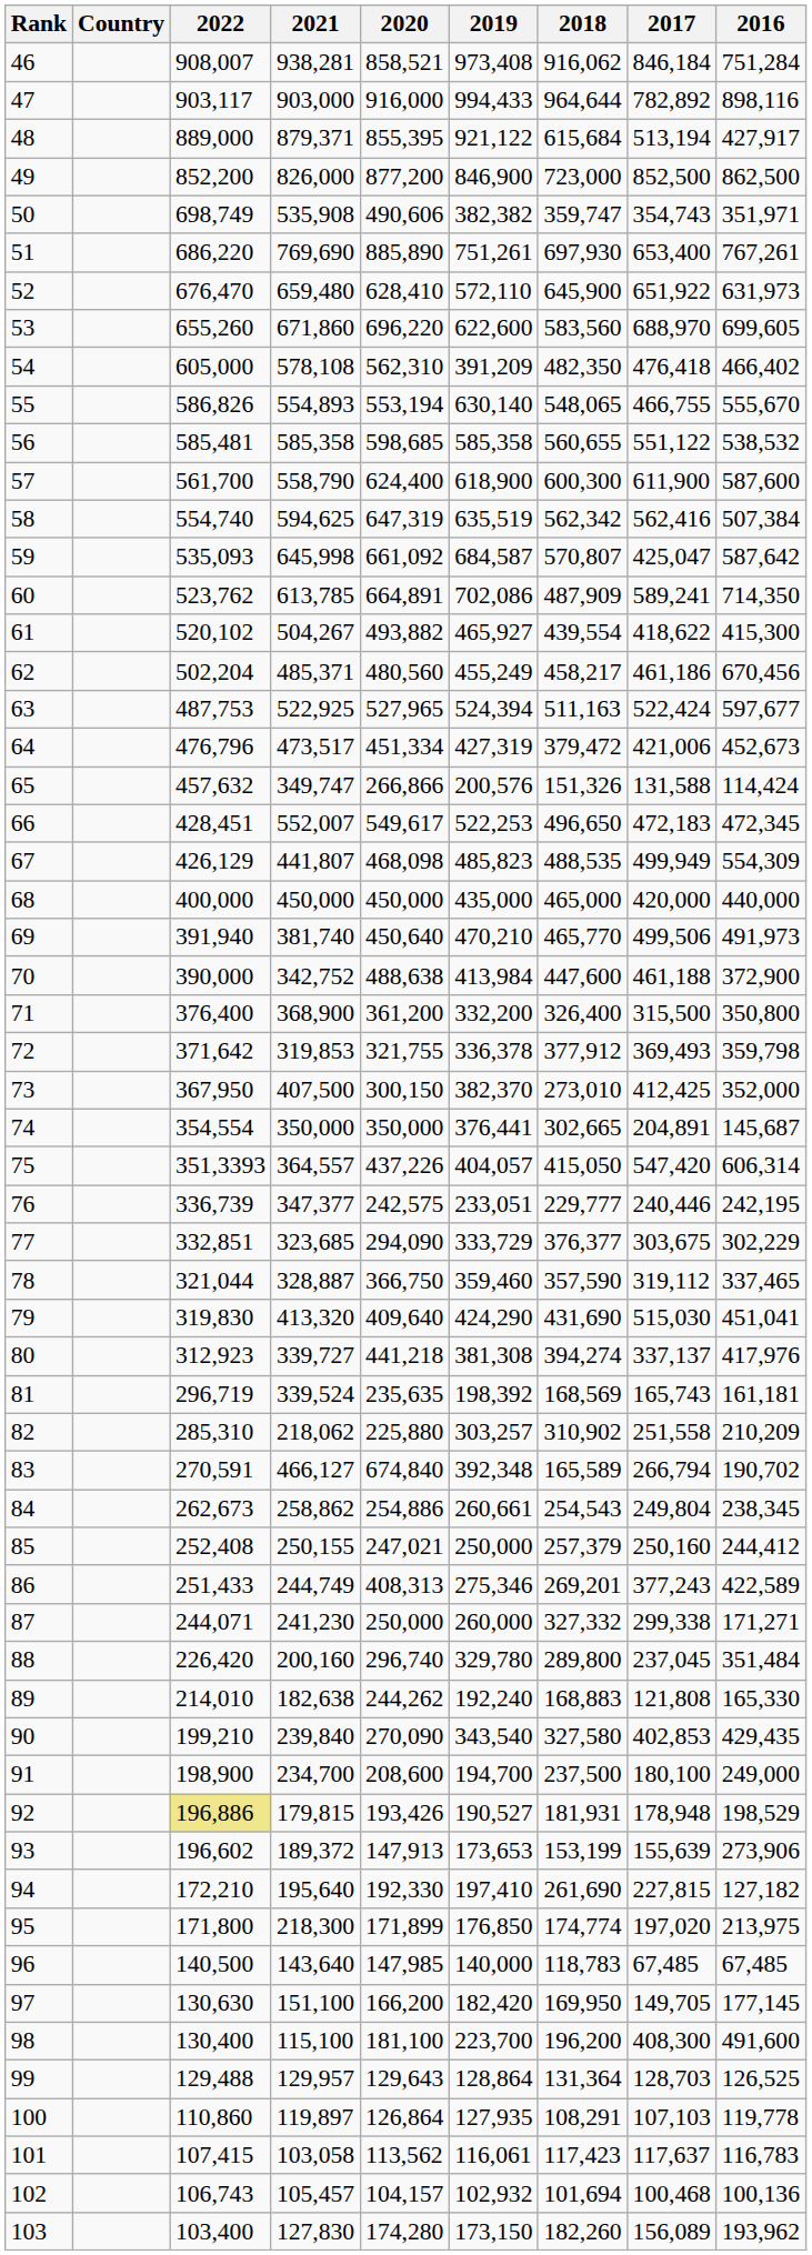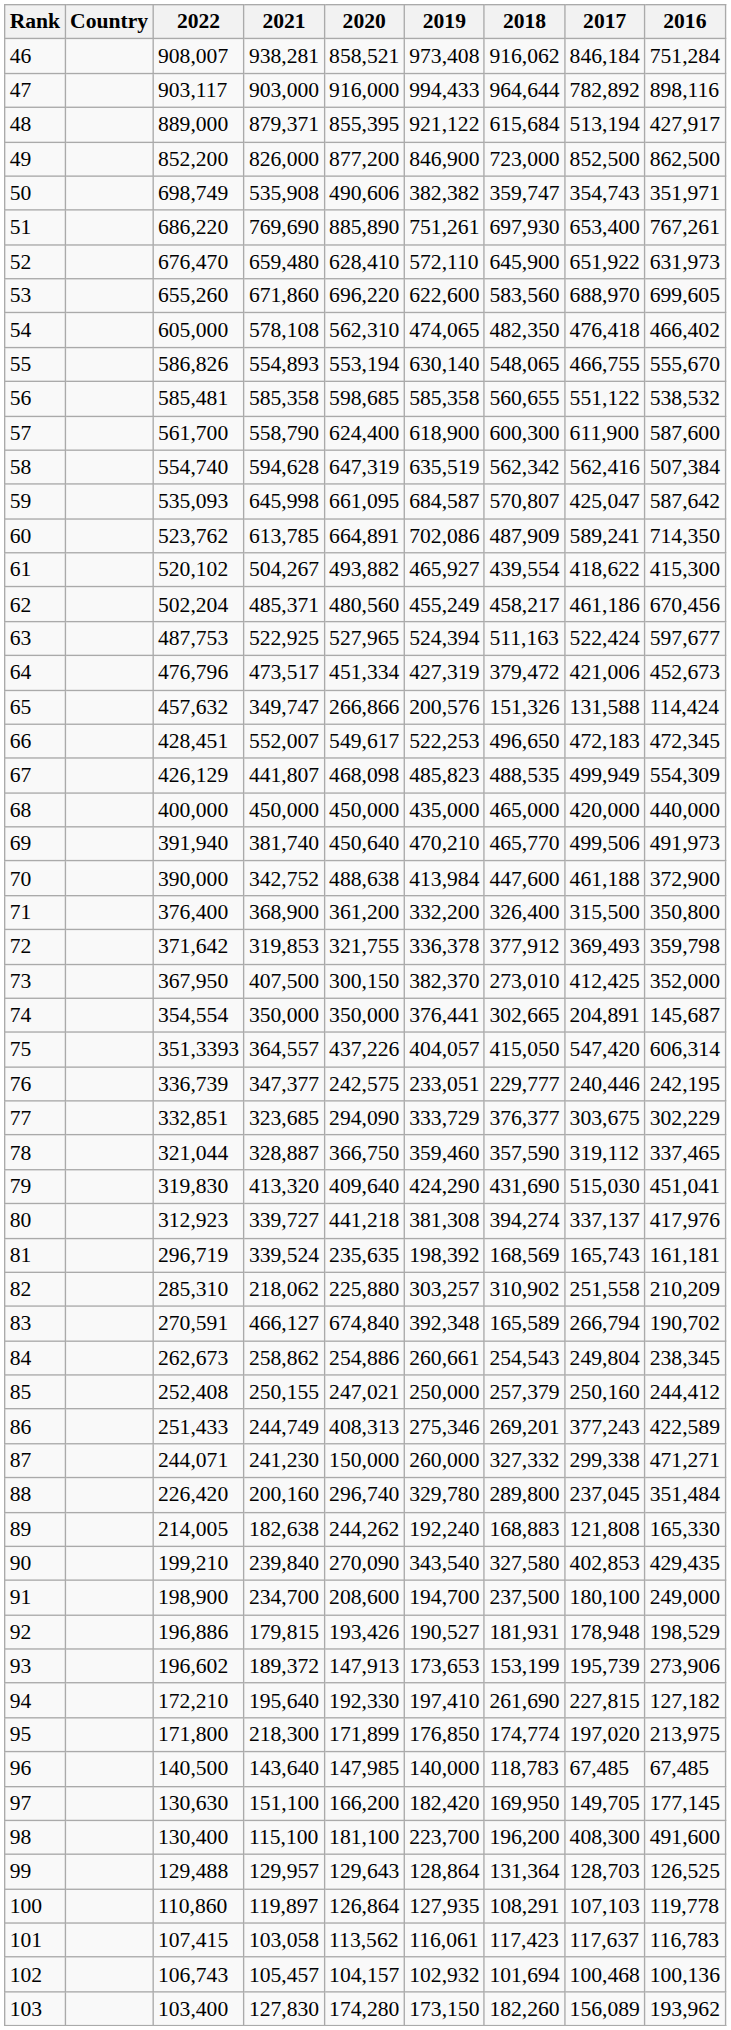54 | 2019: 391,209 -> 474,065
58 | 2021: 594,625 -> 594,628
59 | 2020: 661,092 -> 661,095
87 | 2020: 250,000 -> 150,000
87 | 2016: 171,271 -> 471,271
89 | 2022: 214,010 -> 214,005
92 | 2022: khaki background -> no background
93 | 2017: 155,639 -> 195,739
